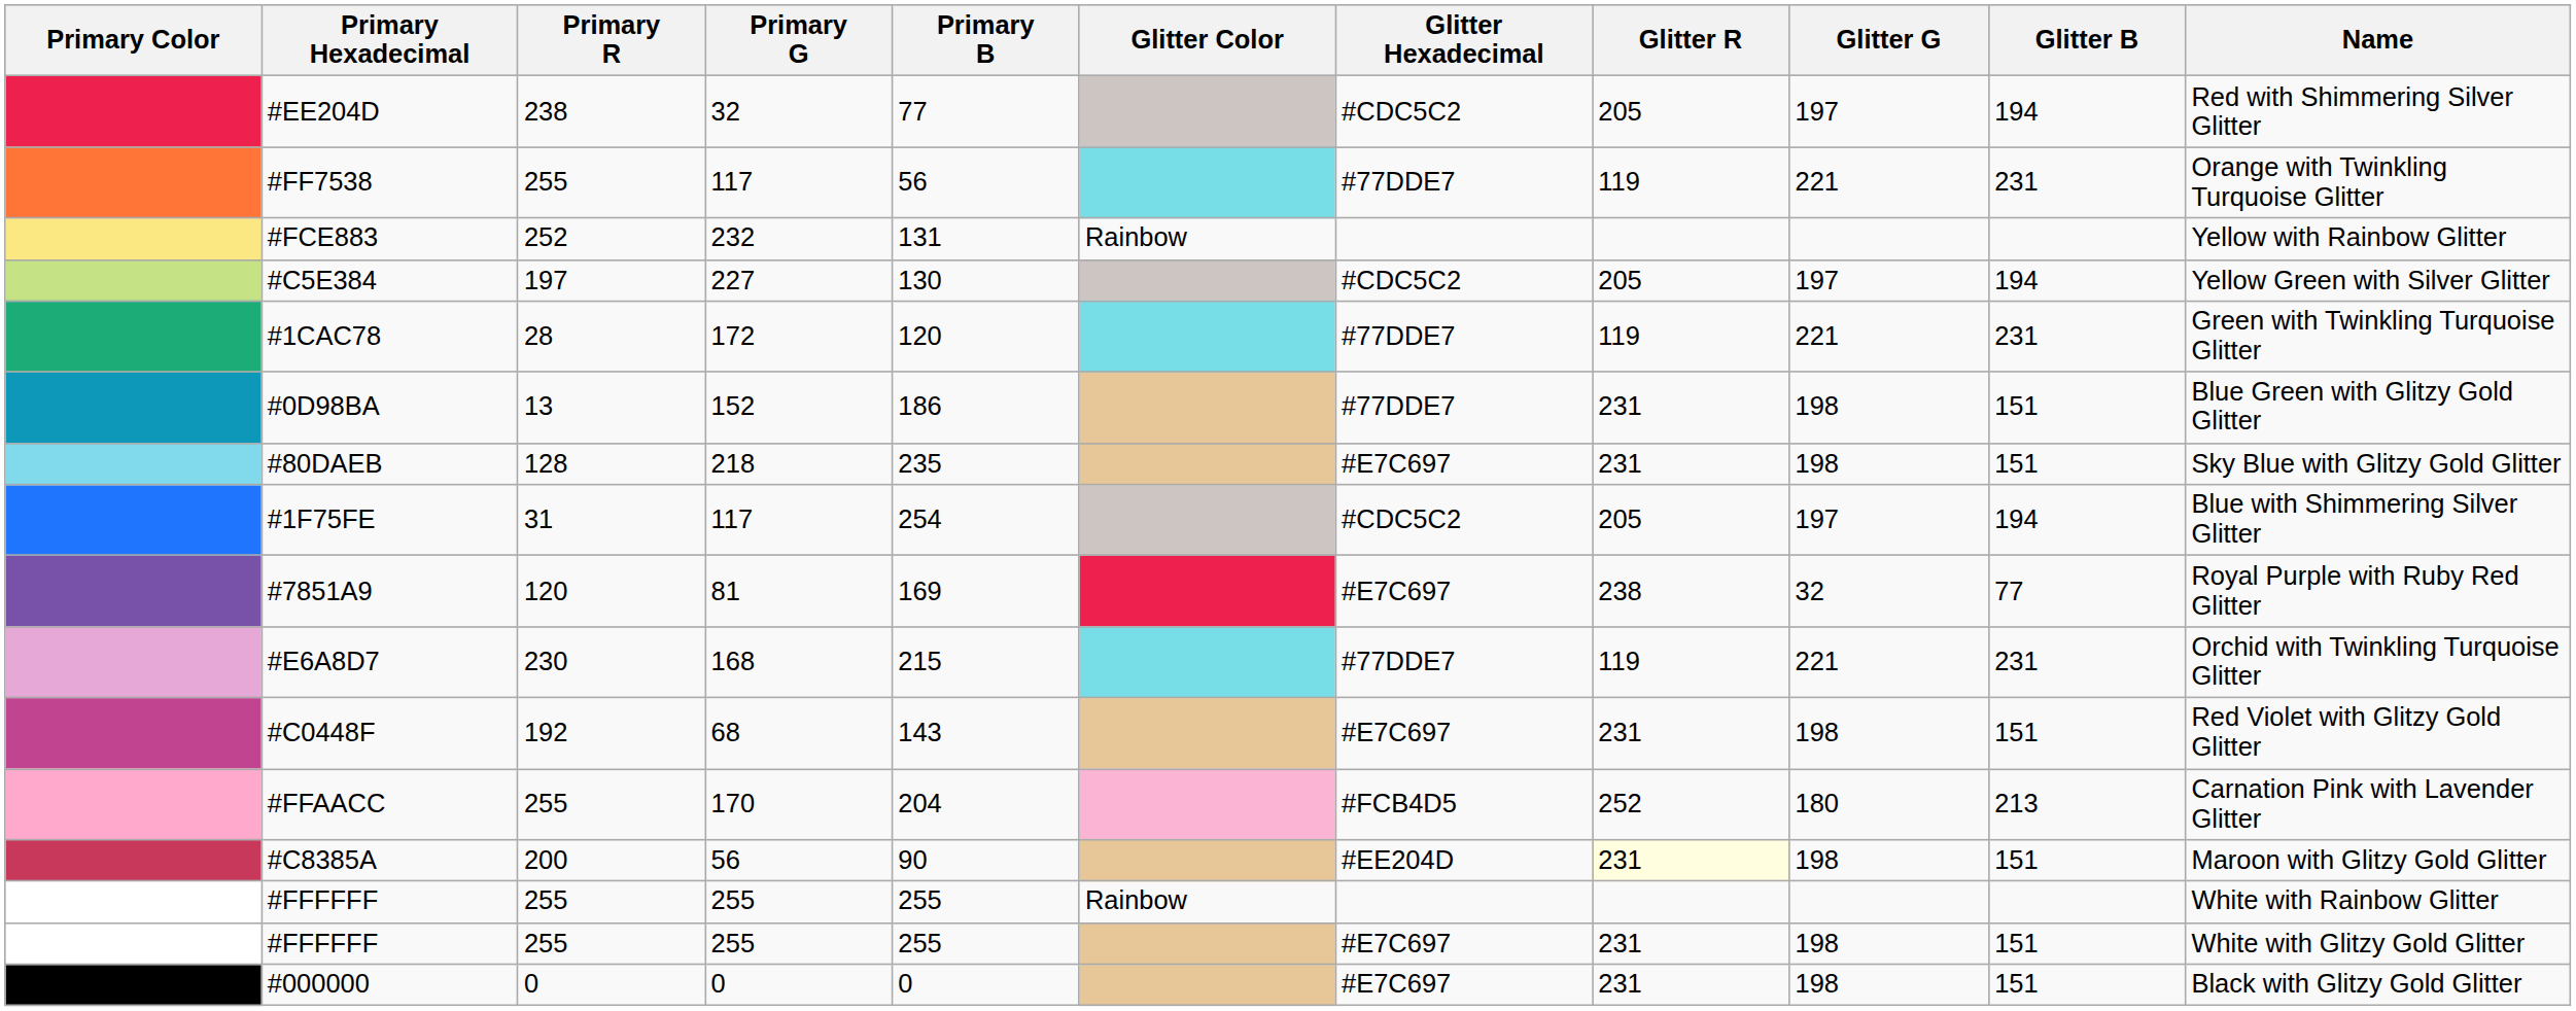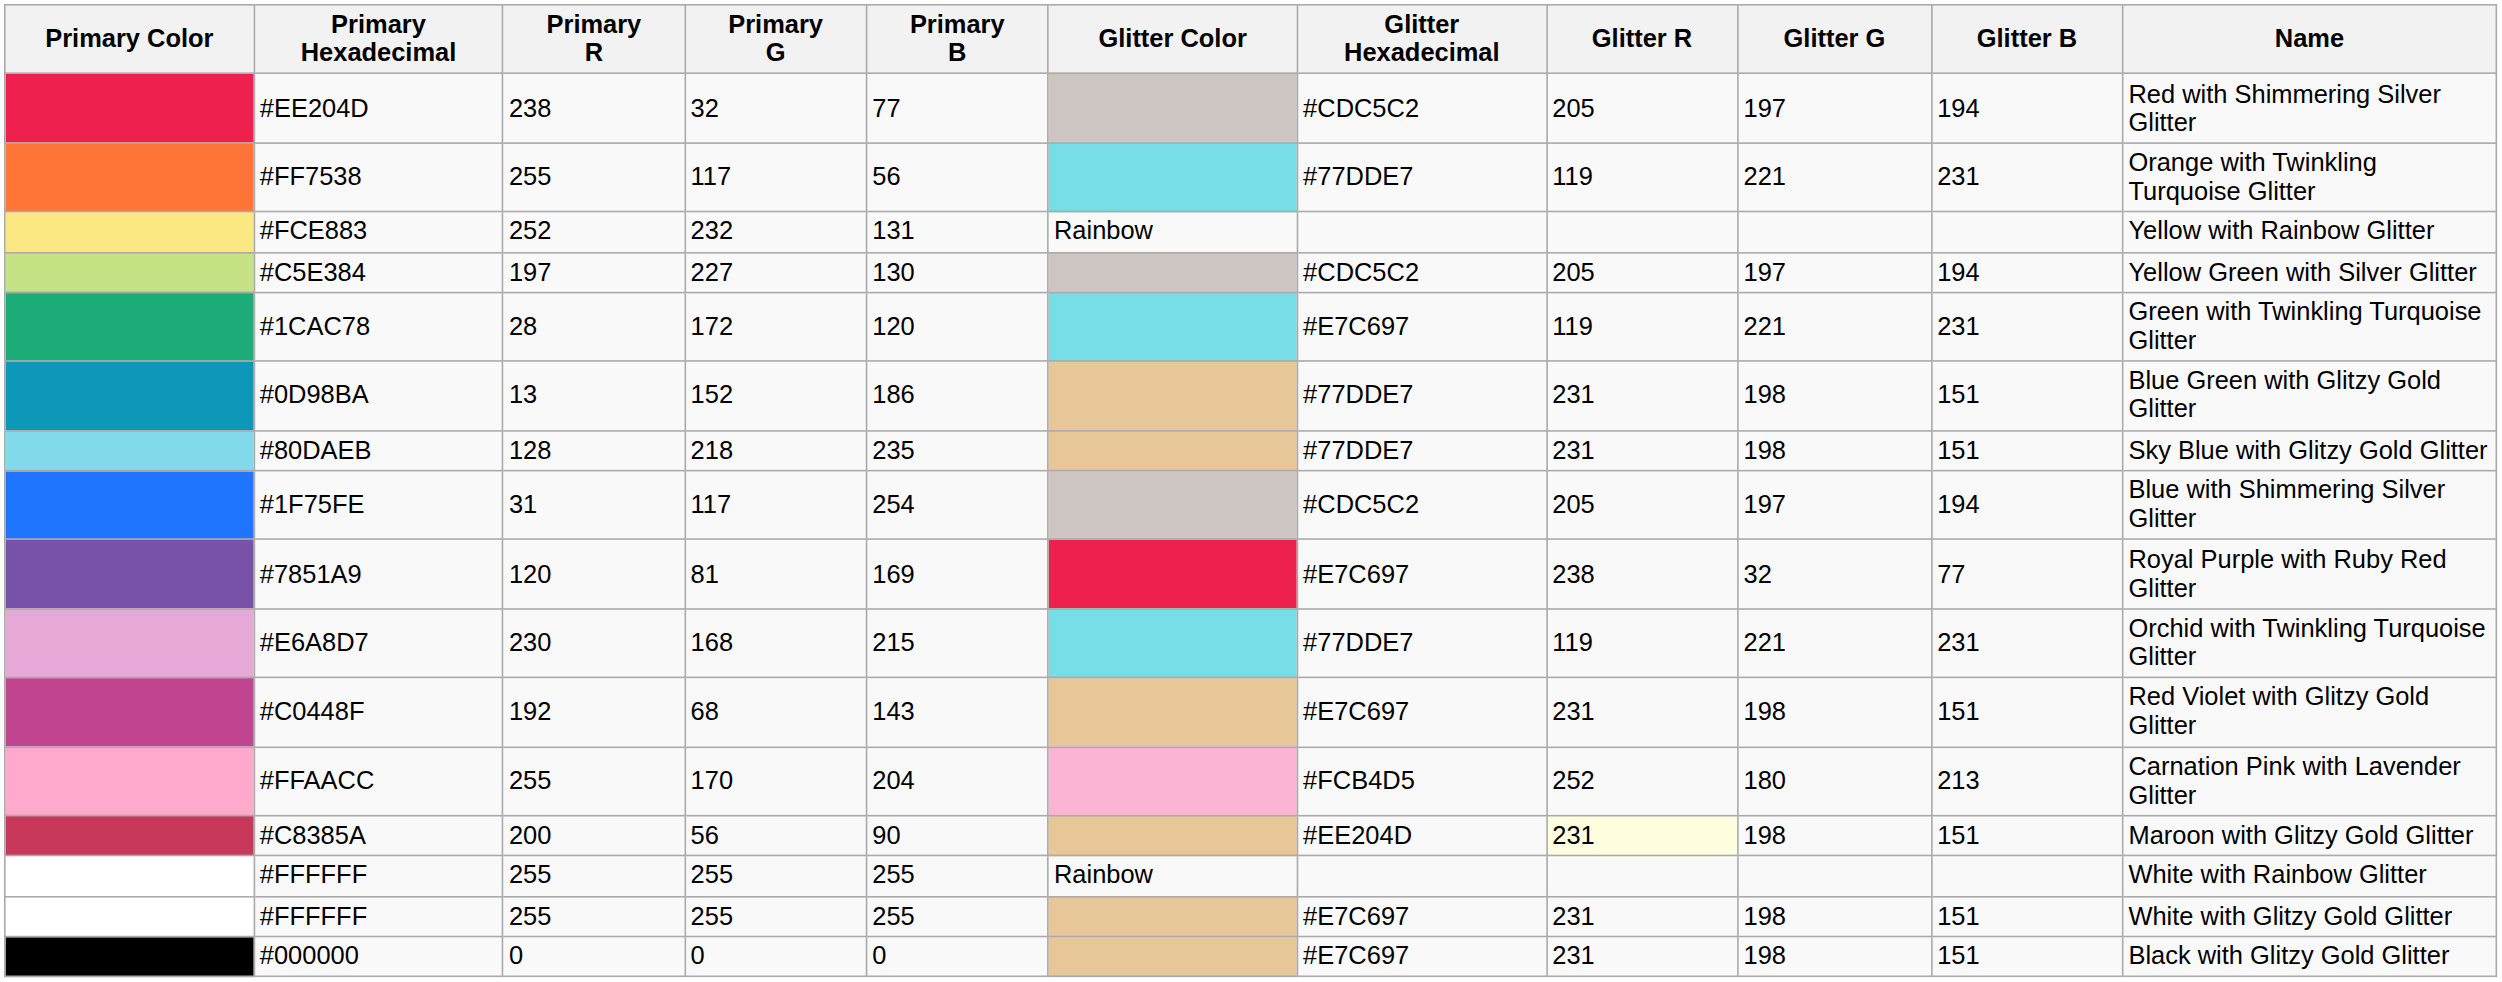#1CAC78 | Glitter Hexadecimal: #77DDE7 -> #E7C697
#80DAEB | Glitter Hexadecimal: #E7C697 -> #77DDE7
